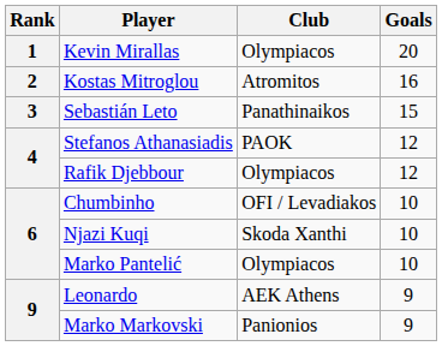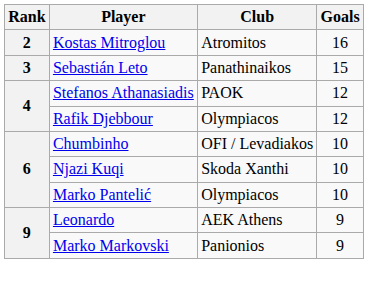- row: 1 | Kevin Mirallas | Olympiacos | 20
